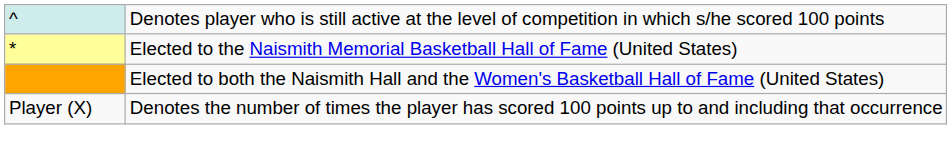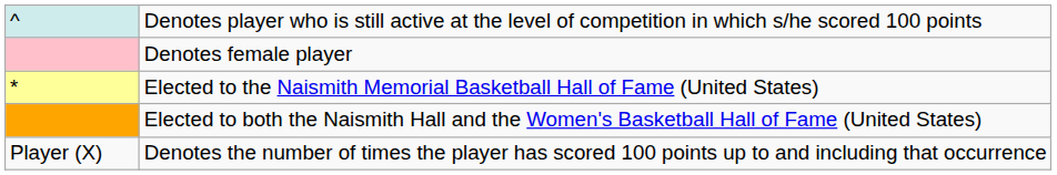+ row: Denotes female player
